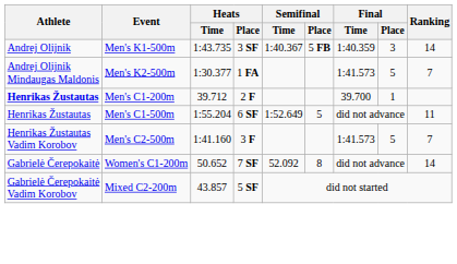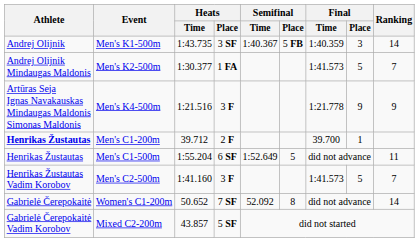+ row: Artūras Seja Ignas Navakauskas Mindaugas Maldonis Simonas Maldonis | Men's K4-500m | 1:21.516 | 3 F | 1:21.778 | 9 | 9
